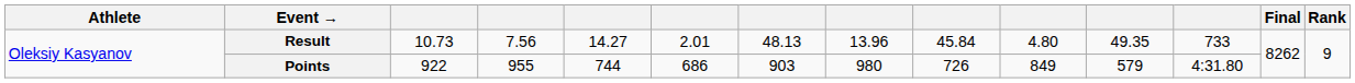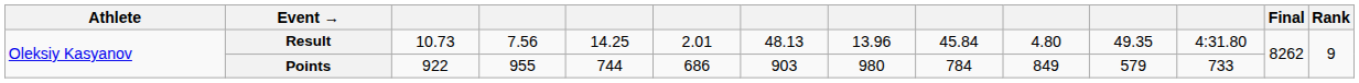Result | column 5: 14.27 -> 14.25
Result | column 12: 733 -> 4:31.80
Points | column 9: 726 -> 784
Points | column 12: 4:31.80 -> 733
